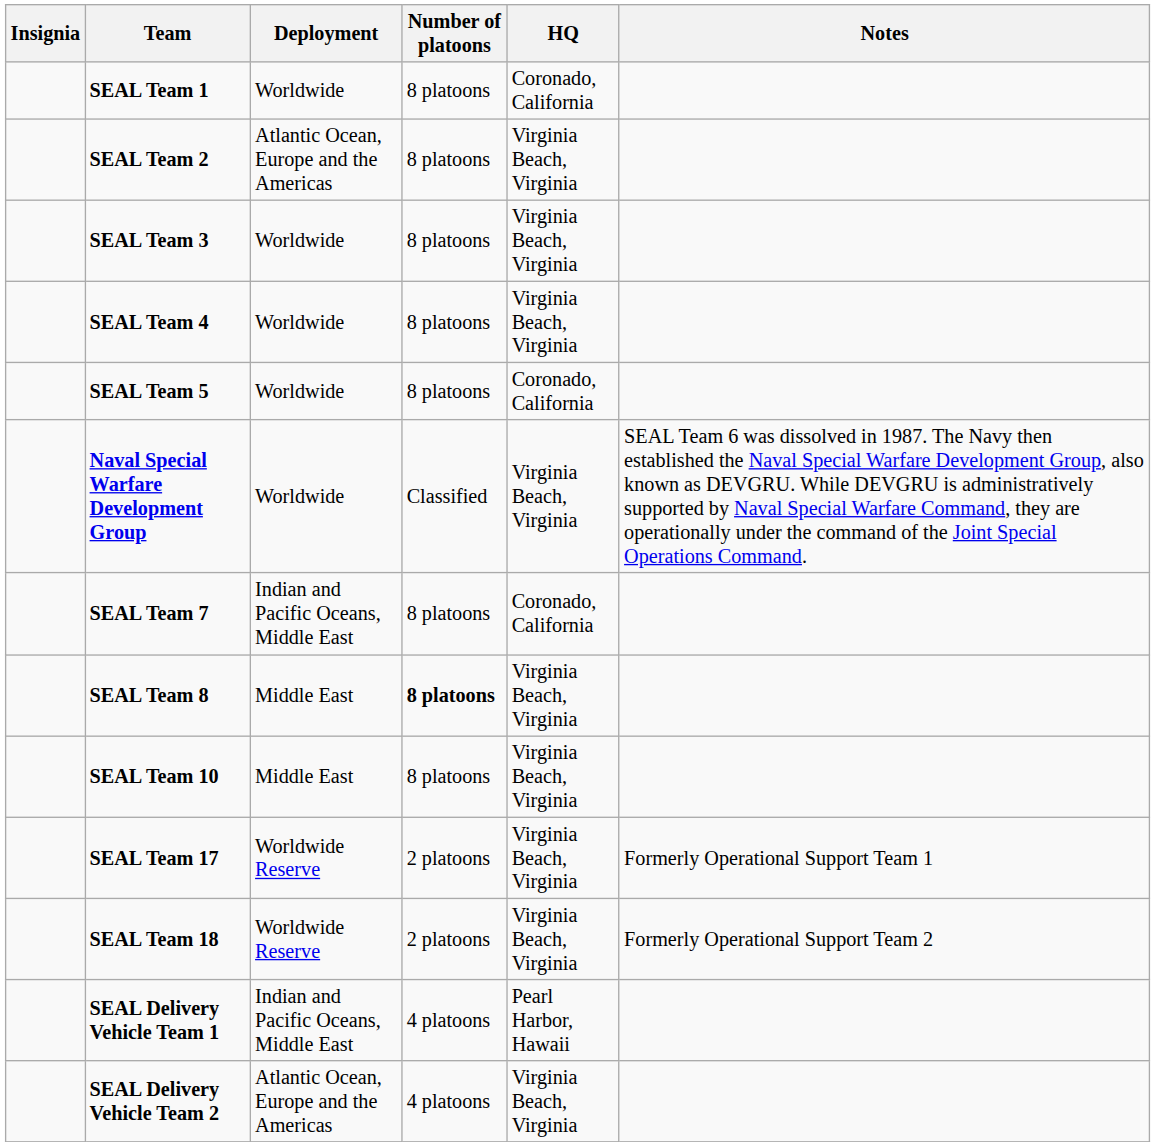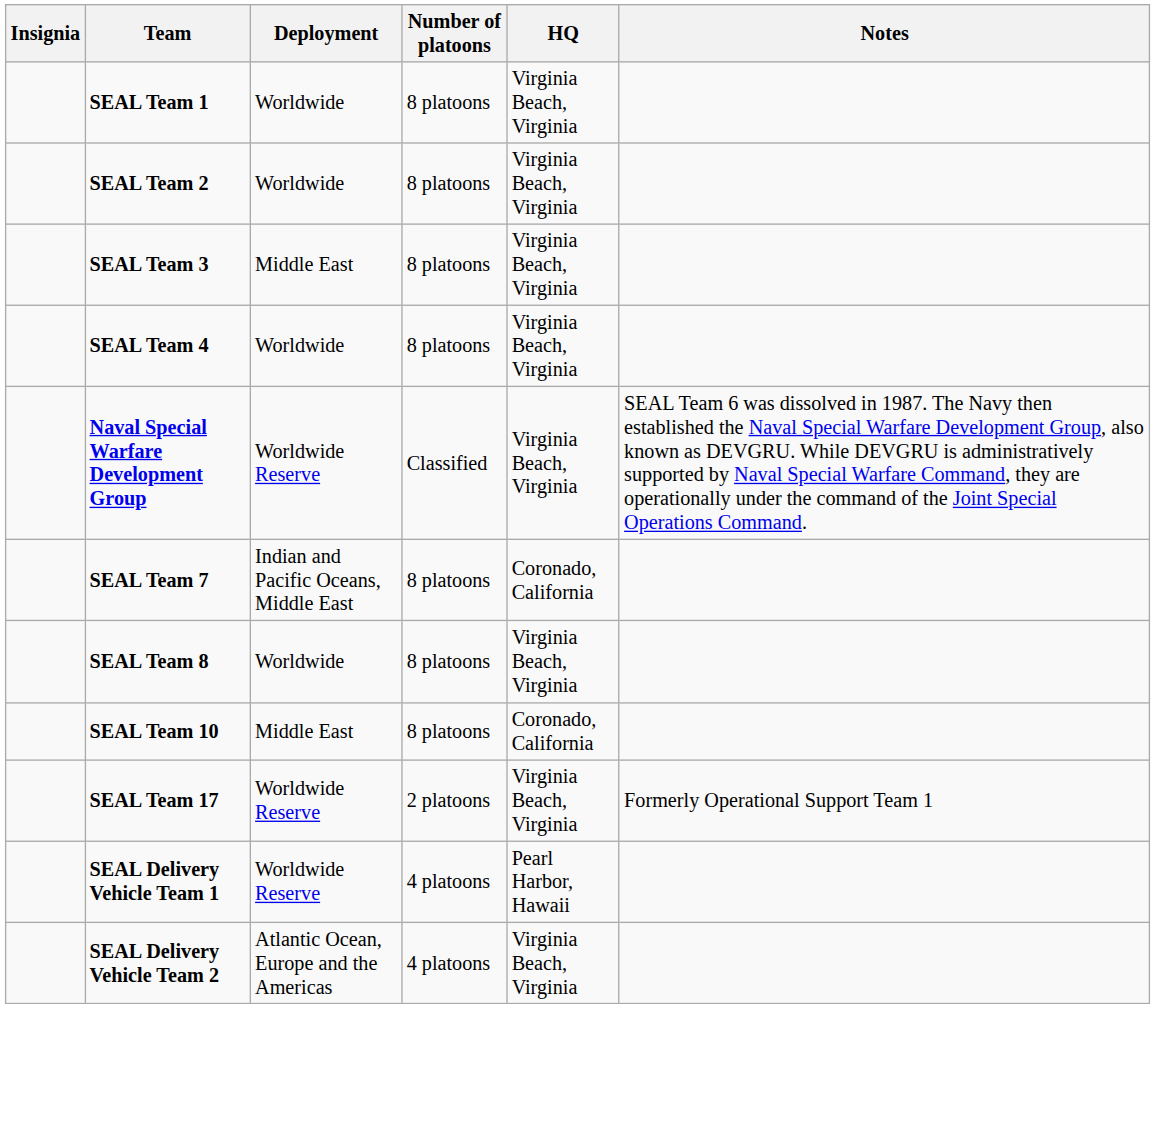SEAL Team 1 | HQ: Coronado, California -> Virginia Beach, Virginia
SEAL Team 2 | Deployment: Atlantic Ocean, Europe and the Americas -> Worldwide
SEAL Team 3 | Deployment: Worldwide -> Middle East
- row: SEAL Team 5 | Worldwide | 8 platoons | Coronado, California
Naval Special Warfare Development Group | Deployment: Worldwide -> Worldwide Reserve
SEAL Team 8 | Deployment: Middle East -> Worldwide
SEAL Team 8 | Number of platoons: bold -> normal
SEAL Team 10 | HQ: Virginia Beach, Virginia -> Coronado, California
- row: SEAL Team 18 | Worldwide Reserve | 2 platoons | Virginia Beach, Virginia | Formerly Operational Support Team 2
SEAL Delivery Vehicle Team 1 | Deployment: Indian and Pacific Oceans, Middle East -> Worldwide Reserve
